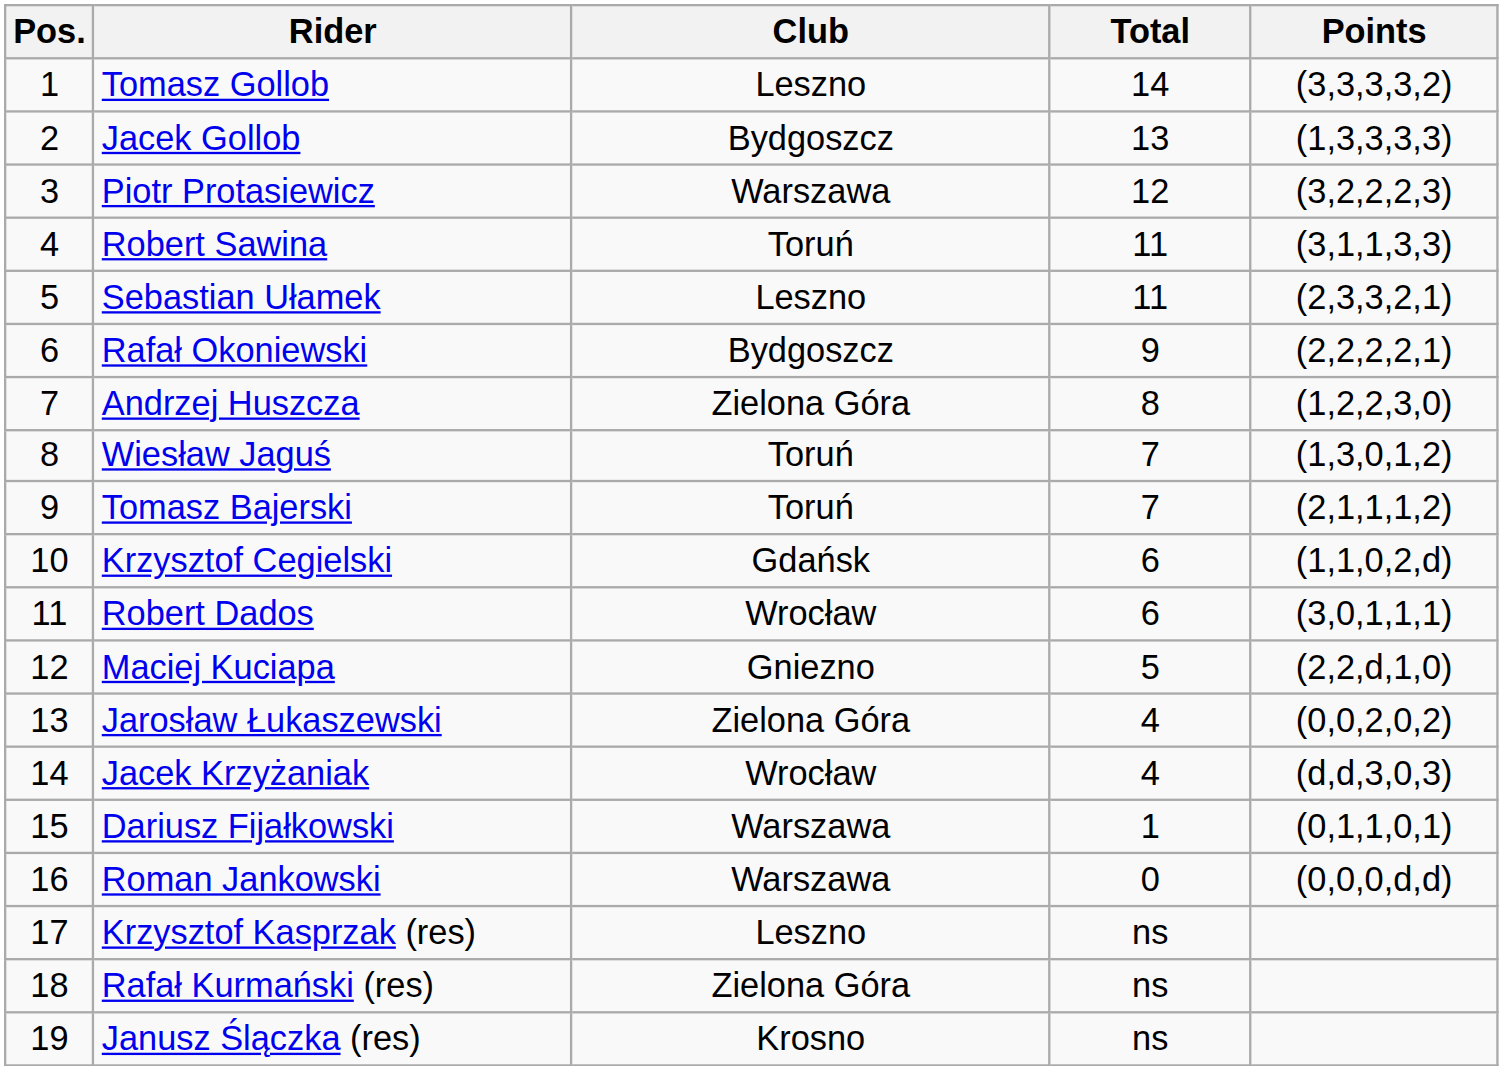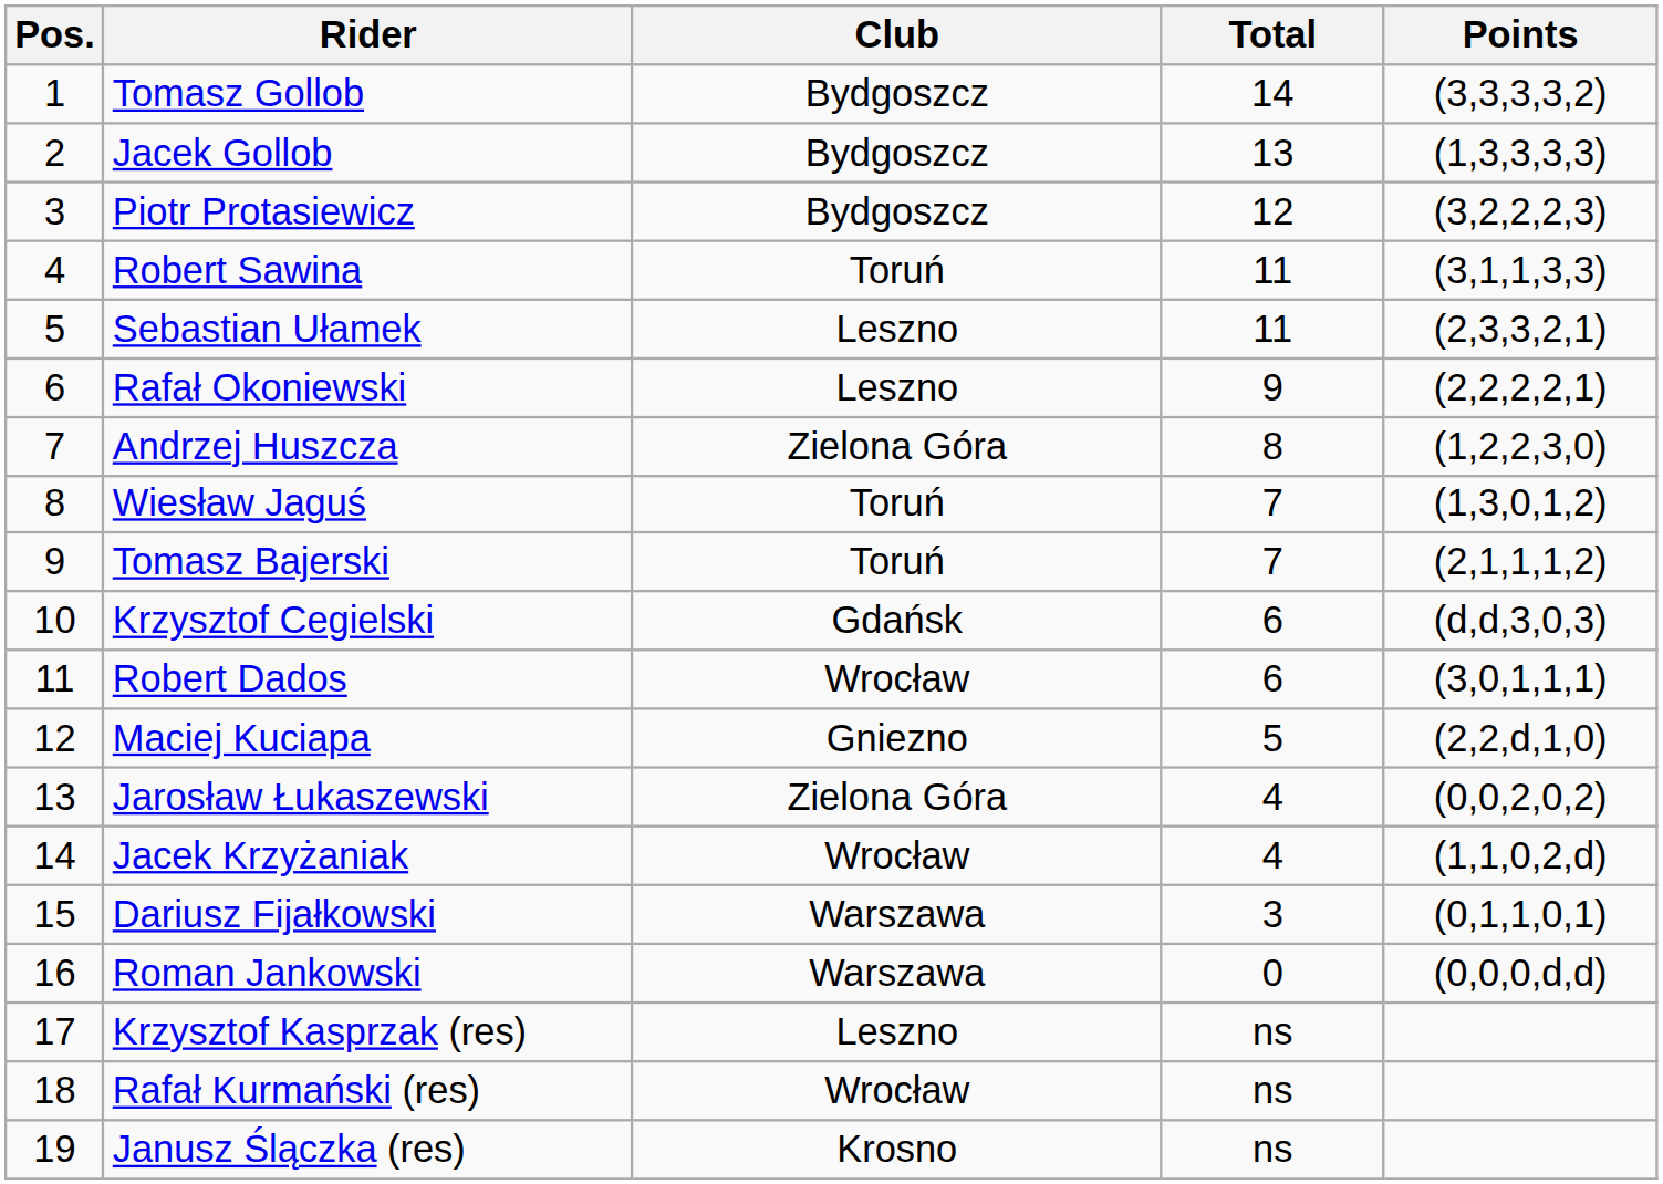Tomasz Gollob | Club: Leszno -> Bydgoszcz
Piotr Protasiewicz | Club: Warszawa -> Bydgoszcz
Rafał Okoniewski | Club: Bydgoszcz -> Leszno
Krzysztof Cegielski | Points: (1,1,0,2,d) -> (d,d,3,0,3)
Jacek Krzyżaniak | Points: (d,d,3,0,3) -> (1,1,0,2,d)
Dariusz Fijałkowski | Total: 1 -> 3
Rafał Kurmański (res) | Club: Zielona Góra -> Wrocław
